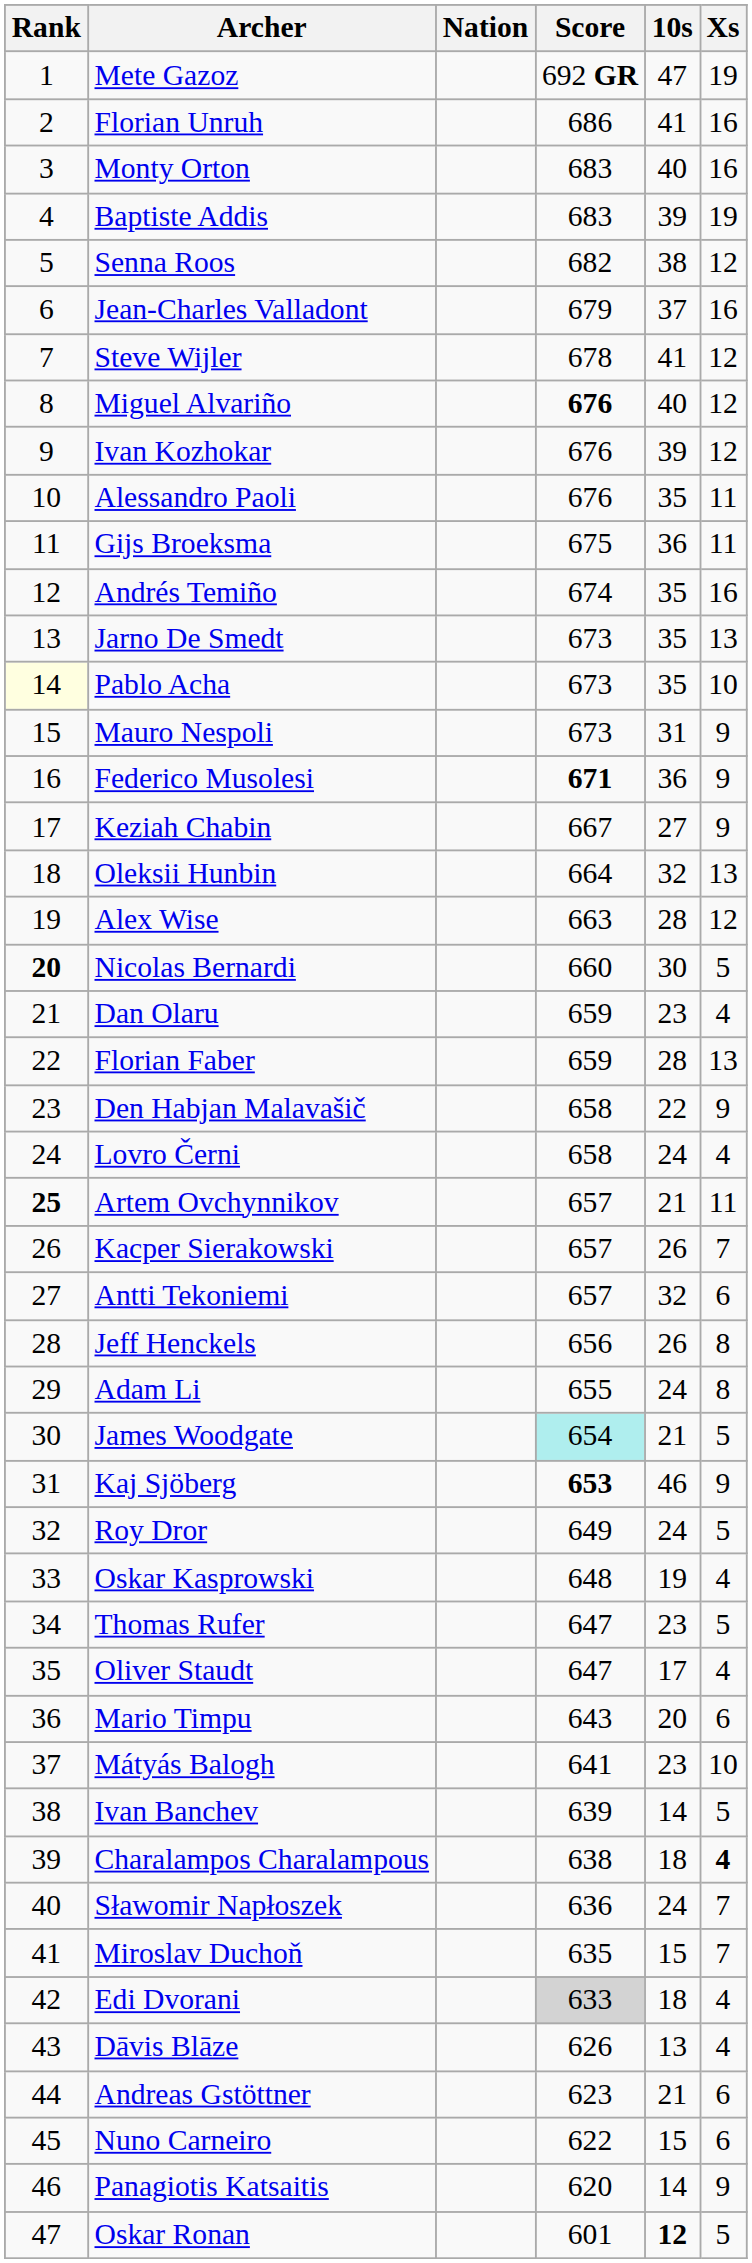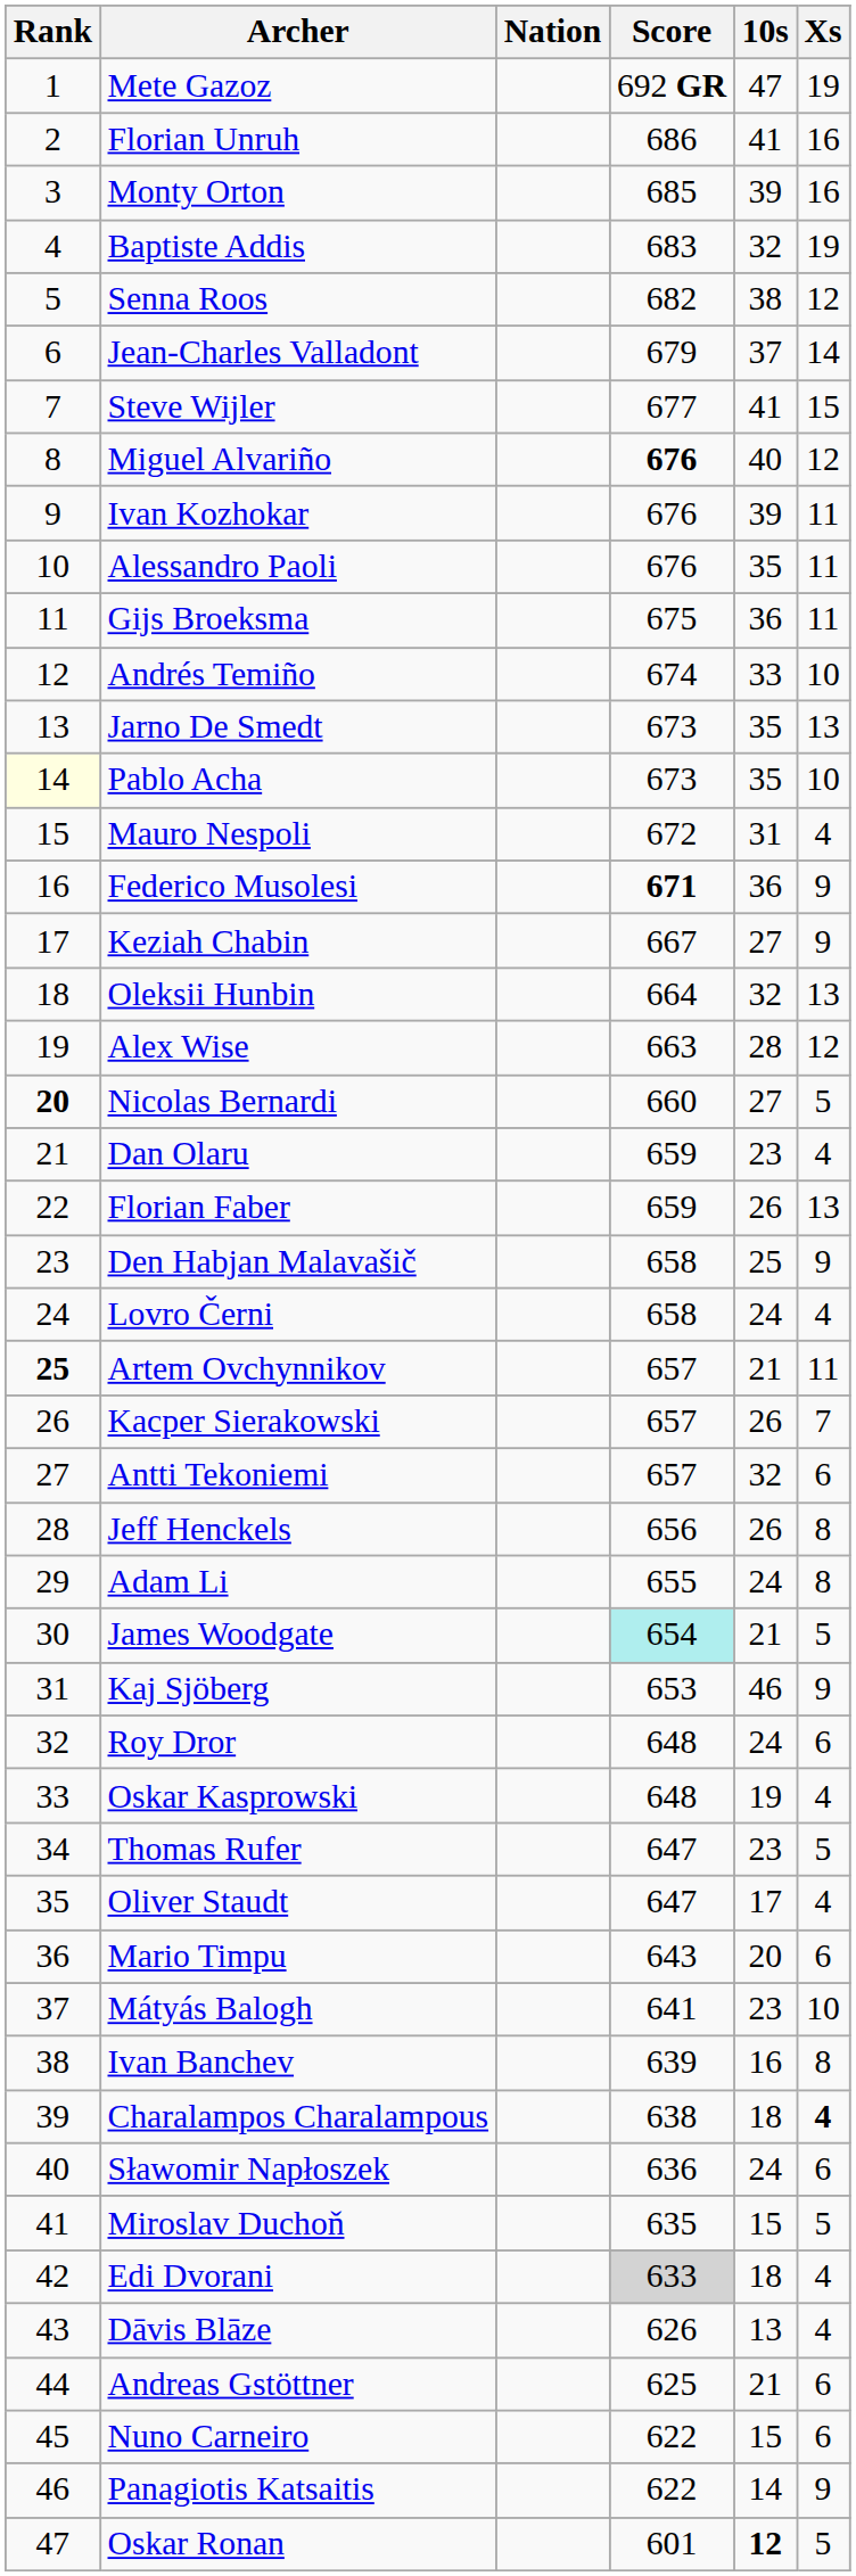Monty Orton | Score: 683 -> 685
Monty Orton | 10s: 40 -> 39
Baptiste Addis | 10s: 39 -> 32
Jean-Charles Valladont | Xs: 16 -> 14
Steve Wijler | Score: 678 -> 677
Steve Wijler | Xs: 12 -> 15
Ivan Kozhokar | Xs: 12 -> 11
Andrés Temiño | 10s: 35 -> 33
Andrés Temiño | Xs: 16 -> 10
Mauro Nespoli | Score: 673 -> 672
Mauro Nespoli | Xs: 9 -> 4
Nicolas Bernardi | 10s: 30 -> 27
Florian Faber | 10s: 28 -> 26
Den Habjan Malavašič | 10s: 22 -> 25
Kaj Sjöberg | Score: bold -> normal
Roy Dror | Score: 649 -> 648
Roy Dror | Xs: 5 -> 6
Ivan Banchev | 10s: 14 -> 16
Ivan Banchev | Xs: 5 -> 8
Sławomir Napłoszek | Xs: 7 -> 6
Miroslav Duchoň | Xs: 7 -> 5
Andreas Gstöttner | Score: 623 -> 625
Panagiotis Katsaitis | Score: 620 -> 622
